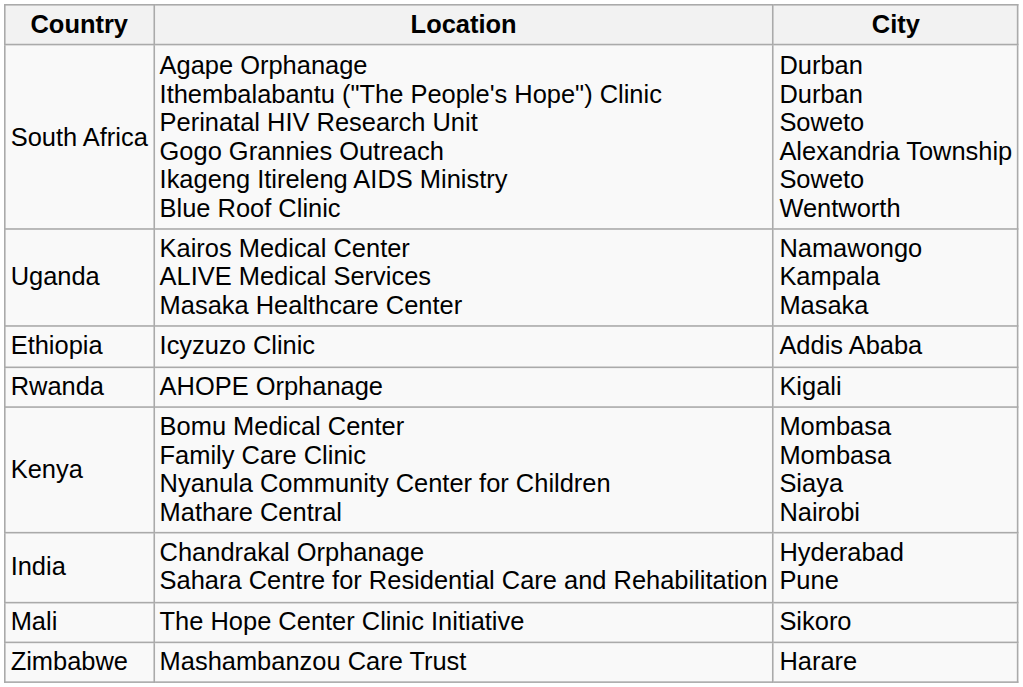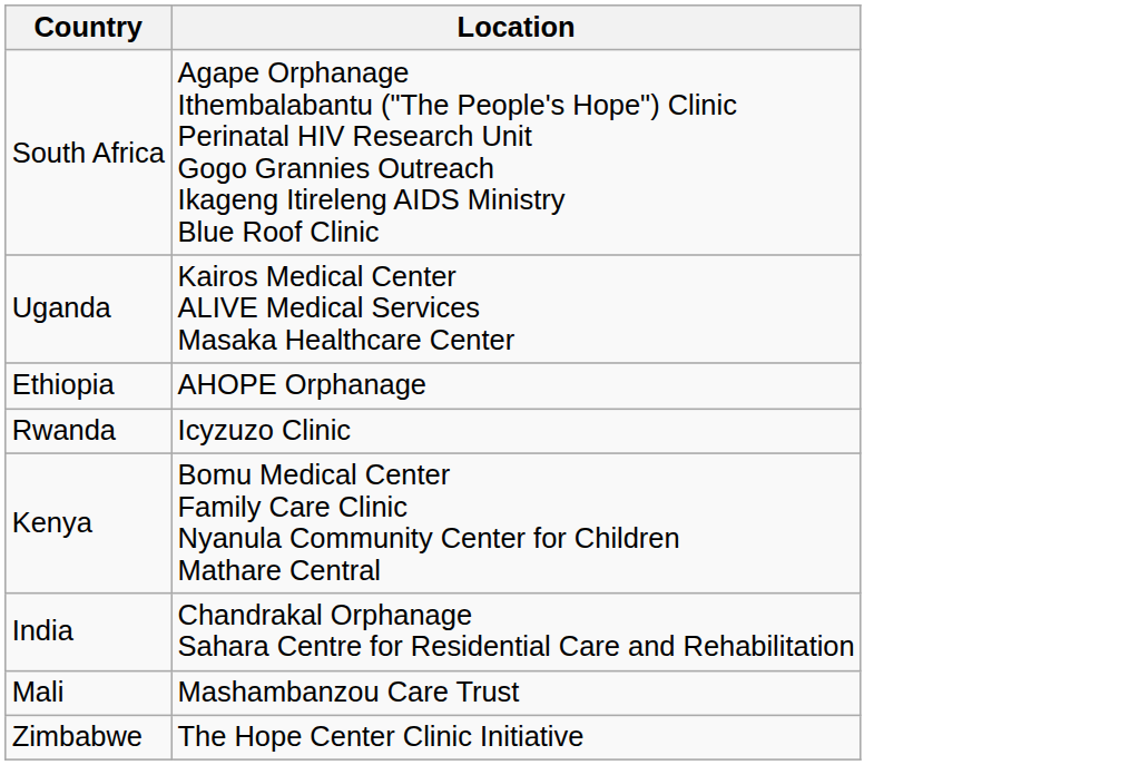- column: City | Durban Durban Soweto Alexandria Township Soweto Wentworth | Namawongo Kampala Masaka | Addis Ababa | Kigali | Mombasa Mombasa Siaya Nairobi | Hyderabad Pune | Sikoro | Harare
Ethiopia | Location: Icyzuzo Clinic -> AHOPE Orphanage
Rwanda | Location: AHOPE Orphanage -> Icyzuzo Clinic
Mali | Location: The Hope Center Clinic Initiative -> Mashambanzou Care Trust
Zimbabwe | Location: Mashambanzou Care Trust -> The Hope Center Clinic Initiative
